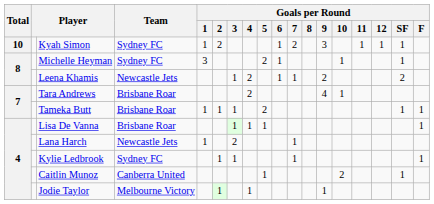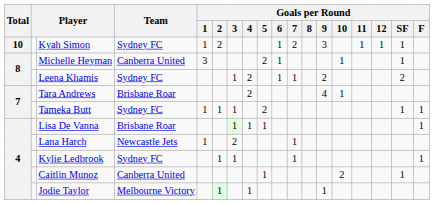Michelle Heyman | Team: Sydney FC -> Canberra United
Leena Khamis | Team: Newcastle Jets -> Sydney FC
Tameka Butt | Team: Brisbane Roar -> Sydney FC
